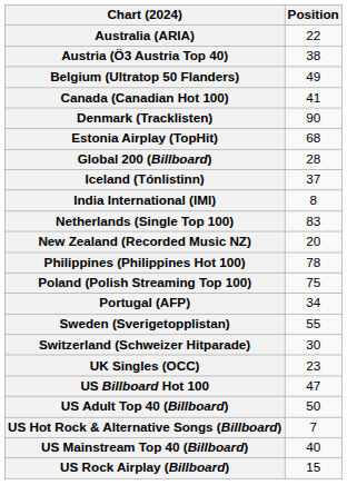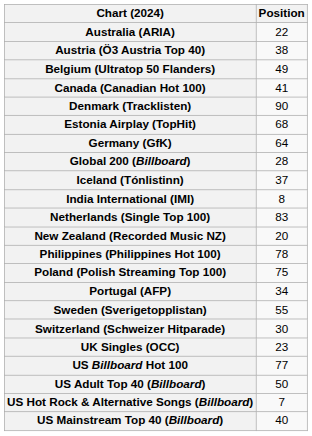+ row: Germany (GfK) | 64
US Billboard Hot 100 | Position: 47 -> 77
- row: US Rock Airplay (Billboard) | 15
